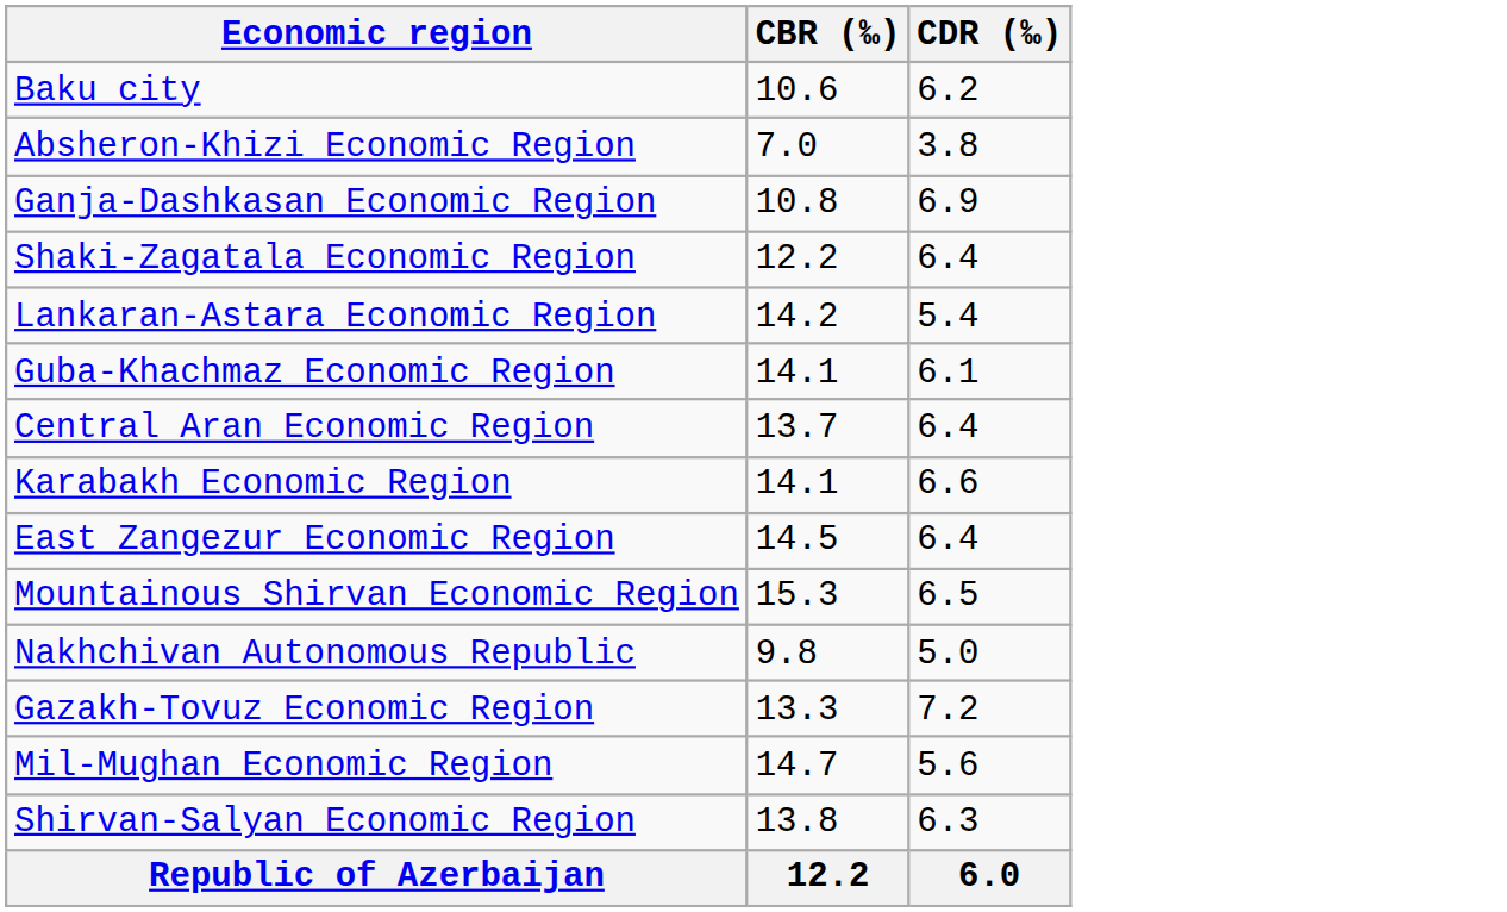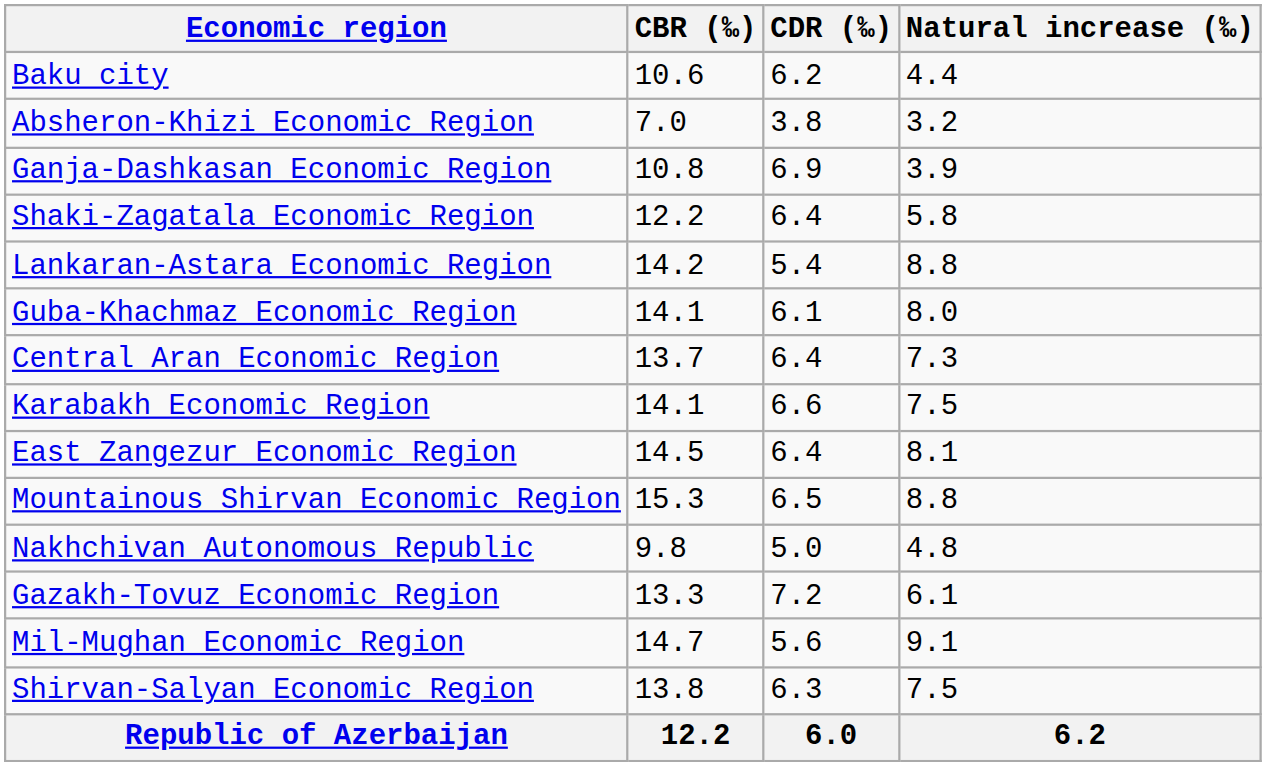+ column: Natural increase (‰) | 4.4 | 3.2 | 3.9 | 5.8 | 8.8 | 8.0 | 7.3 | 7.5 | 8.1 | 8.8 | 4.8 | 6.1 | 9.1 | 7.5 | 6.2
